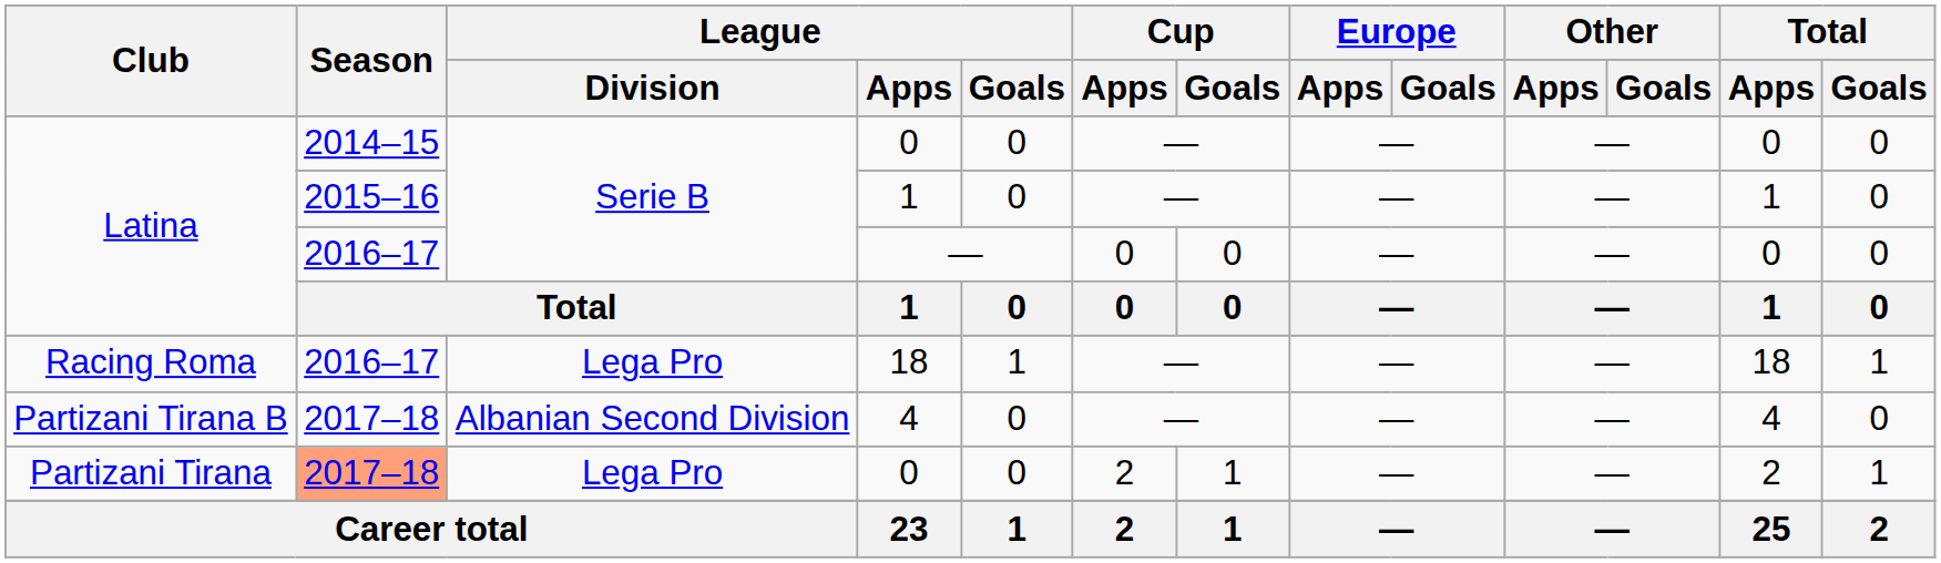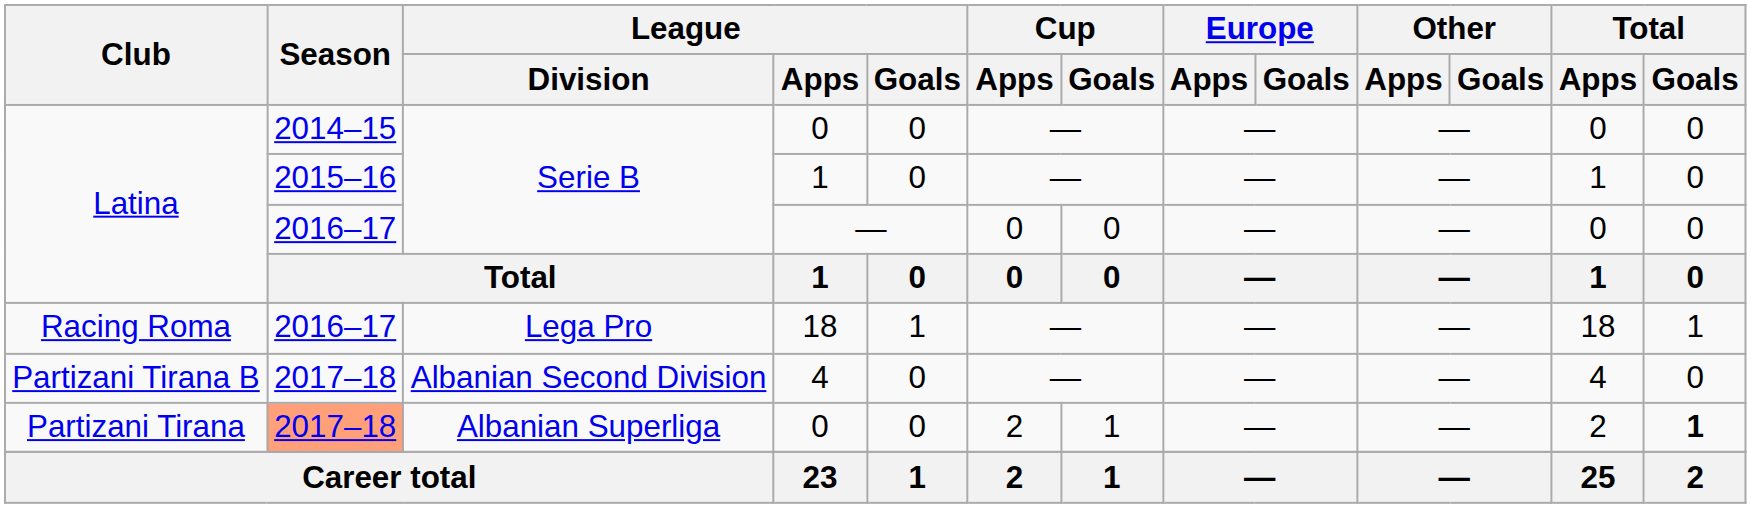Partizani Tirana / 0 | League / Division: Lega Pro -> Albanian Superliga
Partizani Tirana / 0 | Total / Goals: normal -> bold
